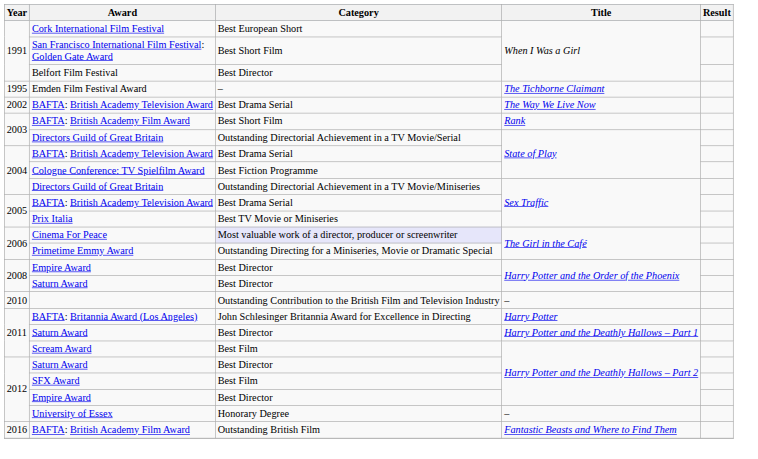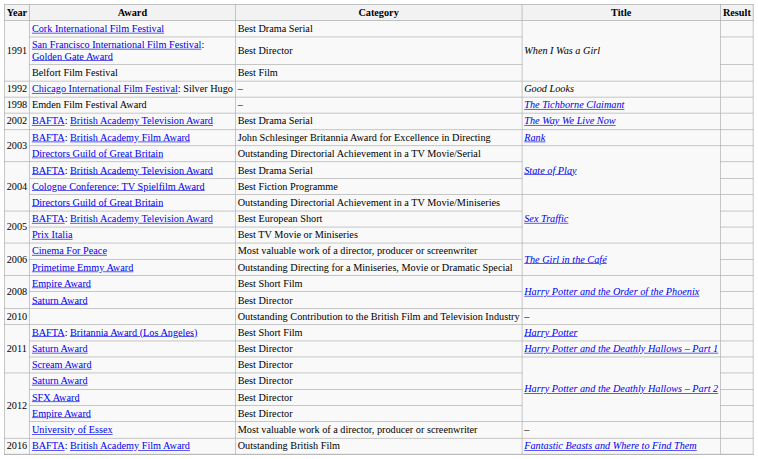Cork International Film Festival | Category: Best European Short -> Best Drama Serial
San Francisco International Film Festival: Golden Gate Award | Category: Best Short Film -> Best Director
Belfort Film Festival | Category: Best Director -> Best Film
+ row: 1992 | Chicago International Film Festival: Silver Hugo | – | Good Looks
Emden Film Festival Award | Year: 1995 -> 1998
BAFTA: British Academy Film Award / Rank | Category: Best Short Film -> John Schlesinger Britannia Award for Excellence in Directing
BAFTA: British Academy Television Award / Sex Traffic | Category: Best Drama Serial -> Best European Short
Cinema For Peace | Category: lavender background -> no background
Empire Award / Harry Potter and the Order of the Phoenix | Category: Best Director -> Best Short Film
BAFTA: Britannia Award (Los Angeles) | Category: John Schlesinger Britannia Award for Excellence in Directing -> Best Short Film
Scream Award | Category: Best Film -> Best Director
SFX Award | Category: Best Film -> Best Director
University of Essex | Category: Honorary Degree -> Most valuable work of a director, producer or screenwriter
